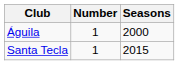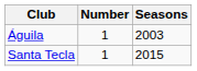Águila | Seasons: 2000 -> 2003
